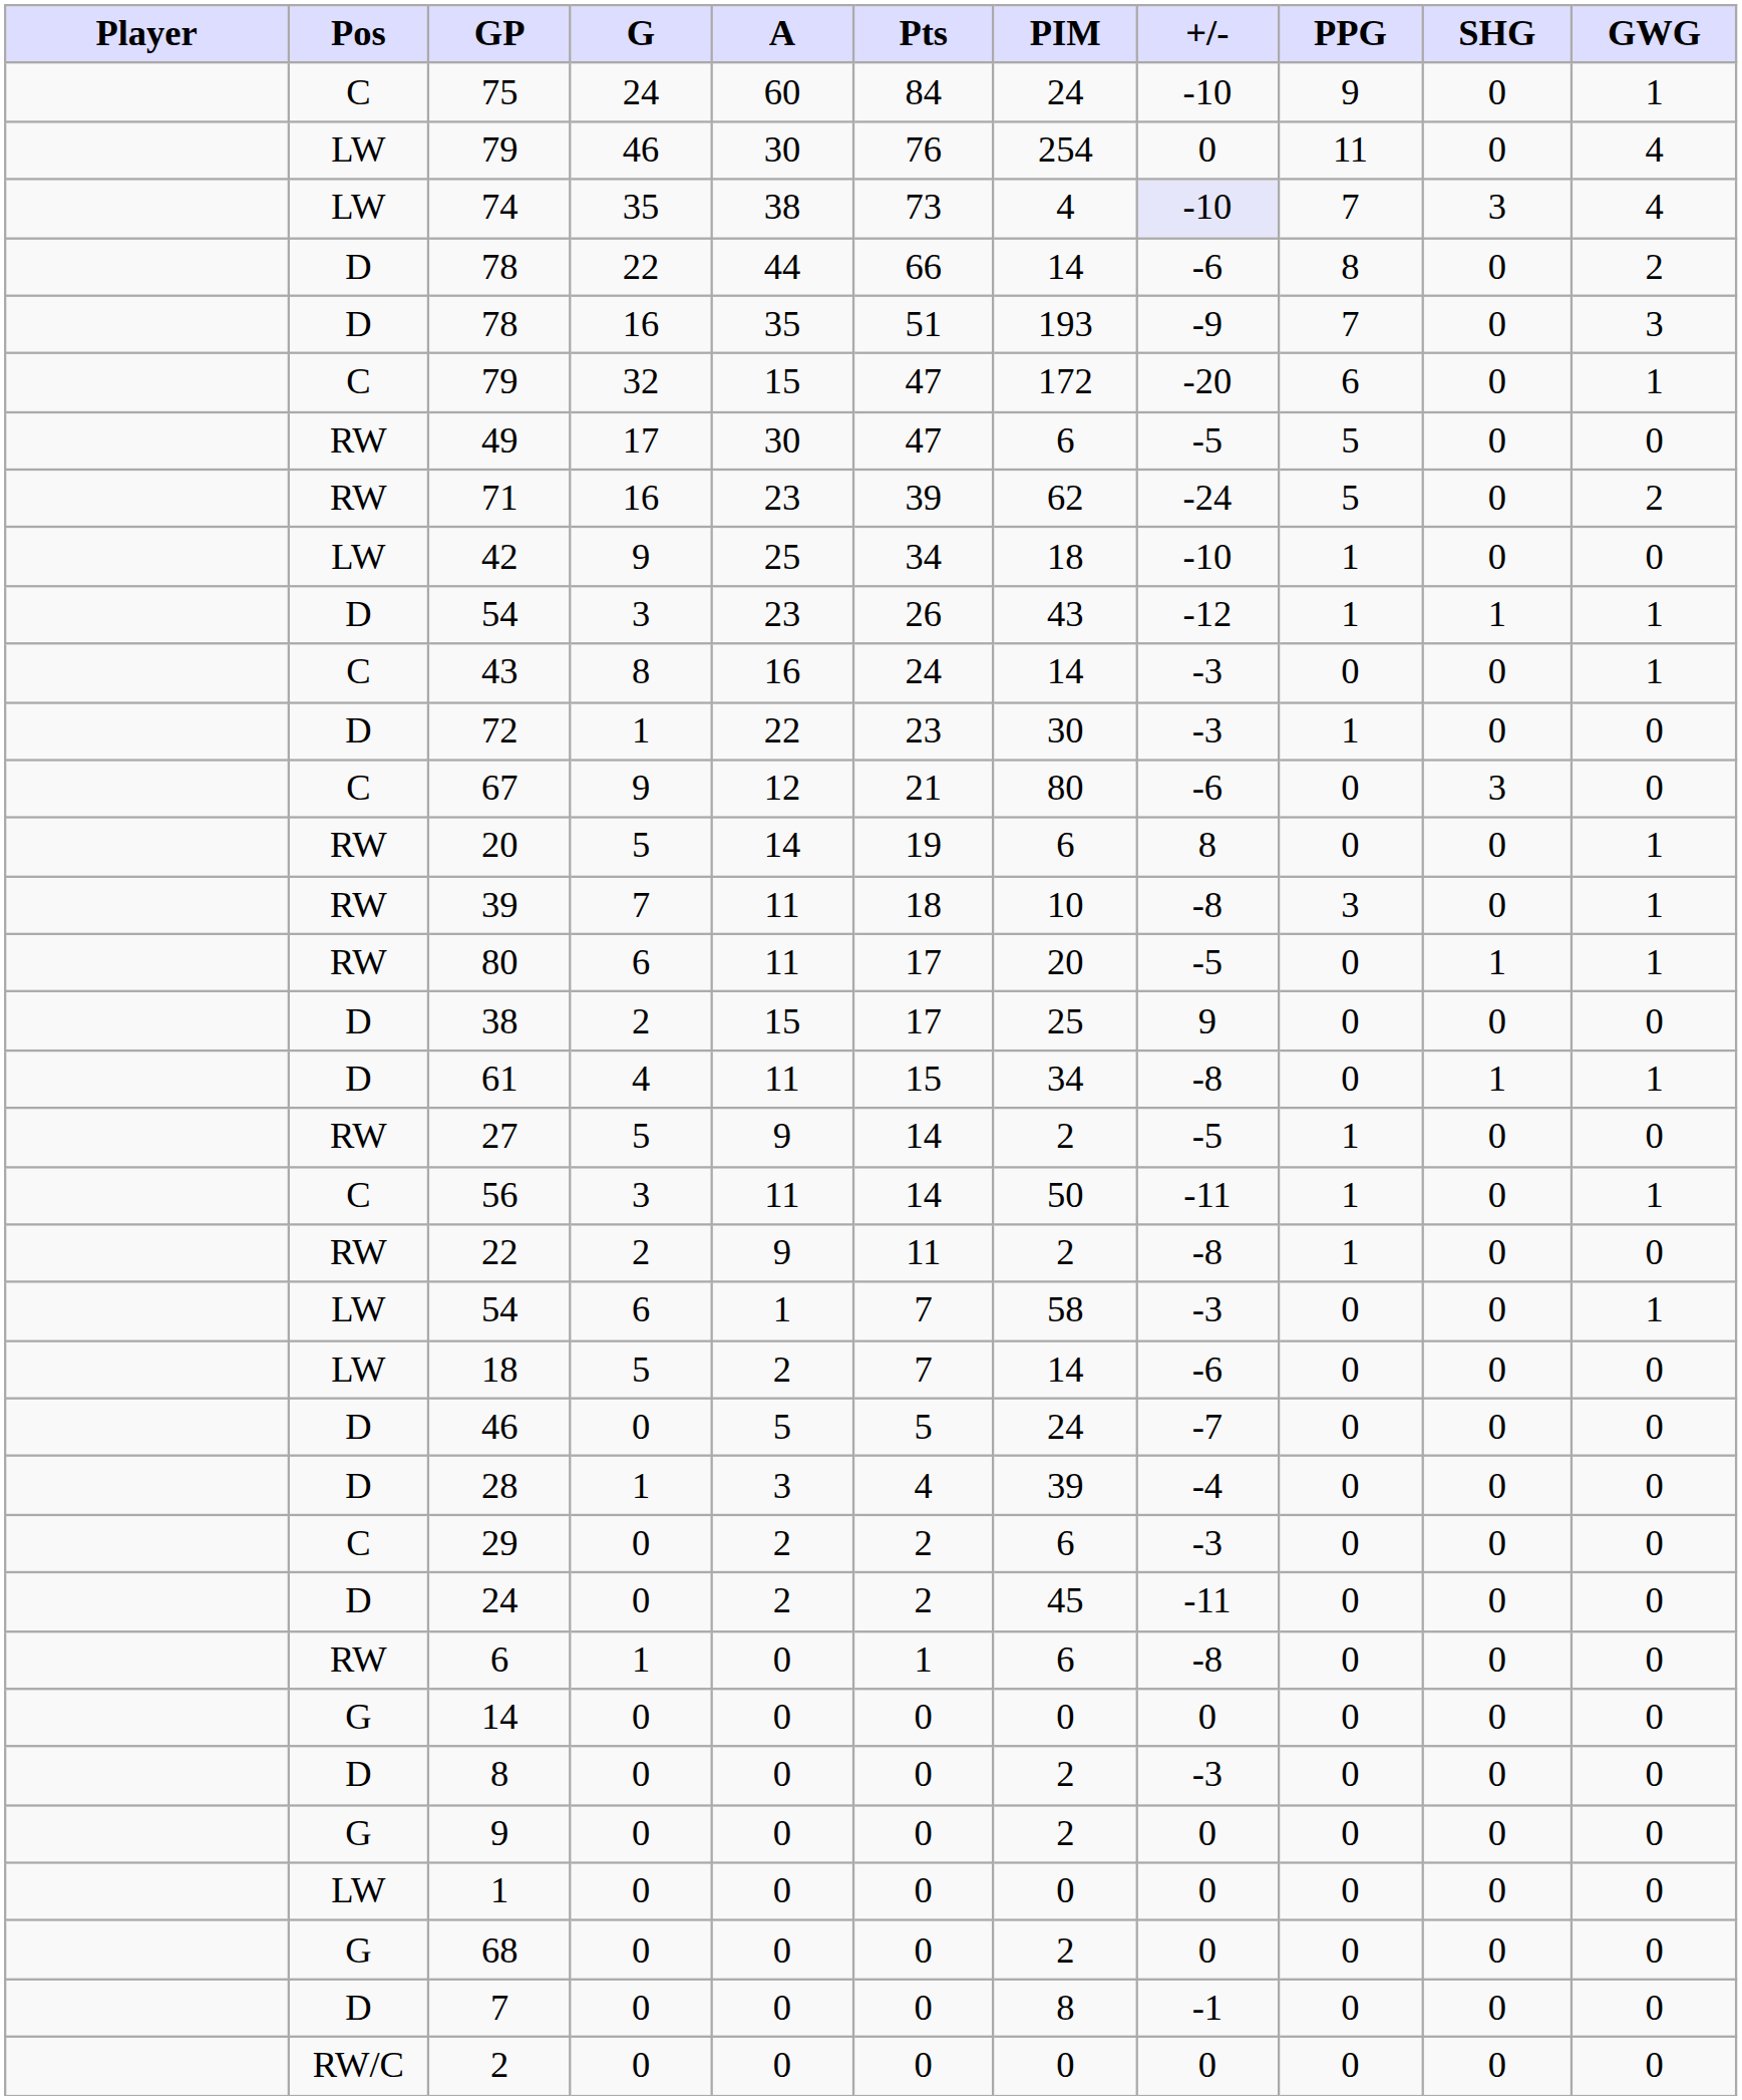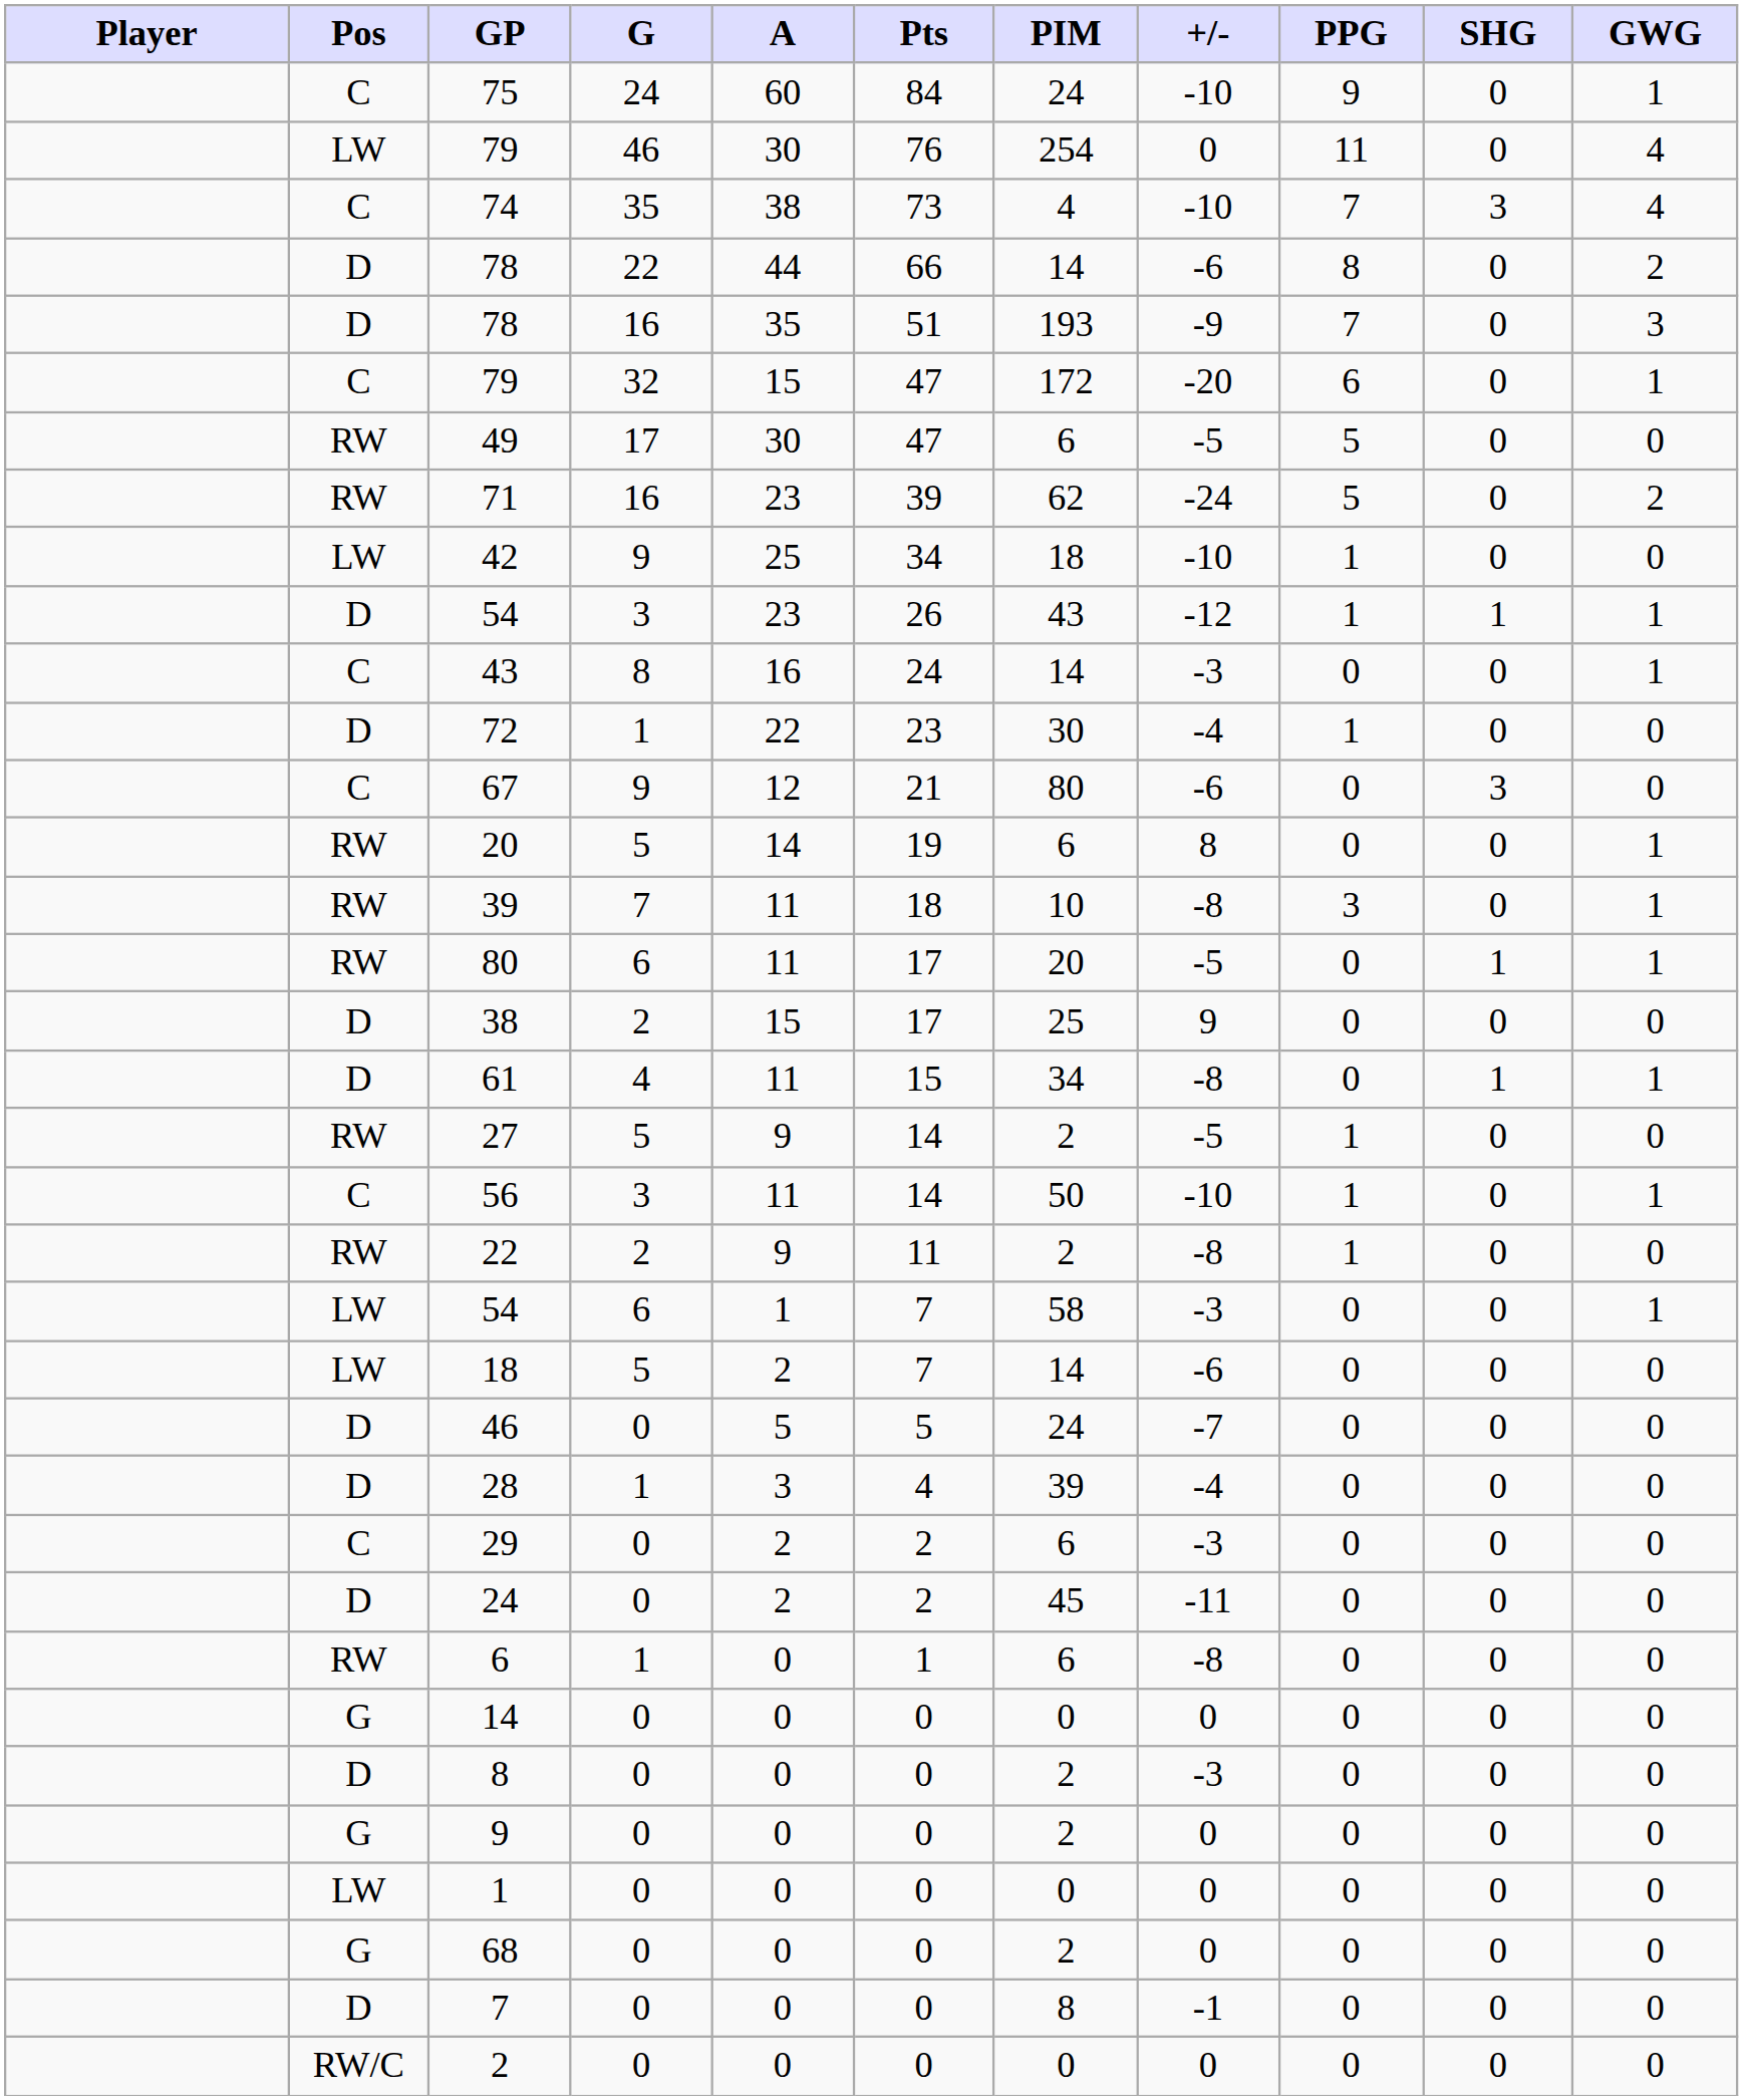74 | Pos: LW -> C
74 | +/-: lavender background -> no background
72 | +/-: -3 -> -4
56 | +/-: -11 -> -10
